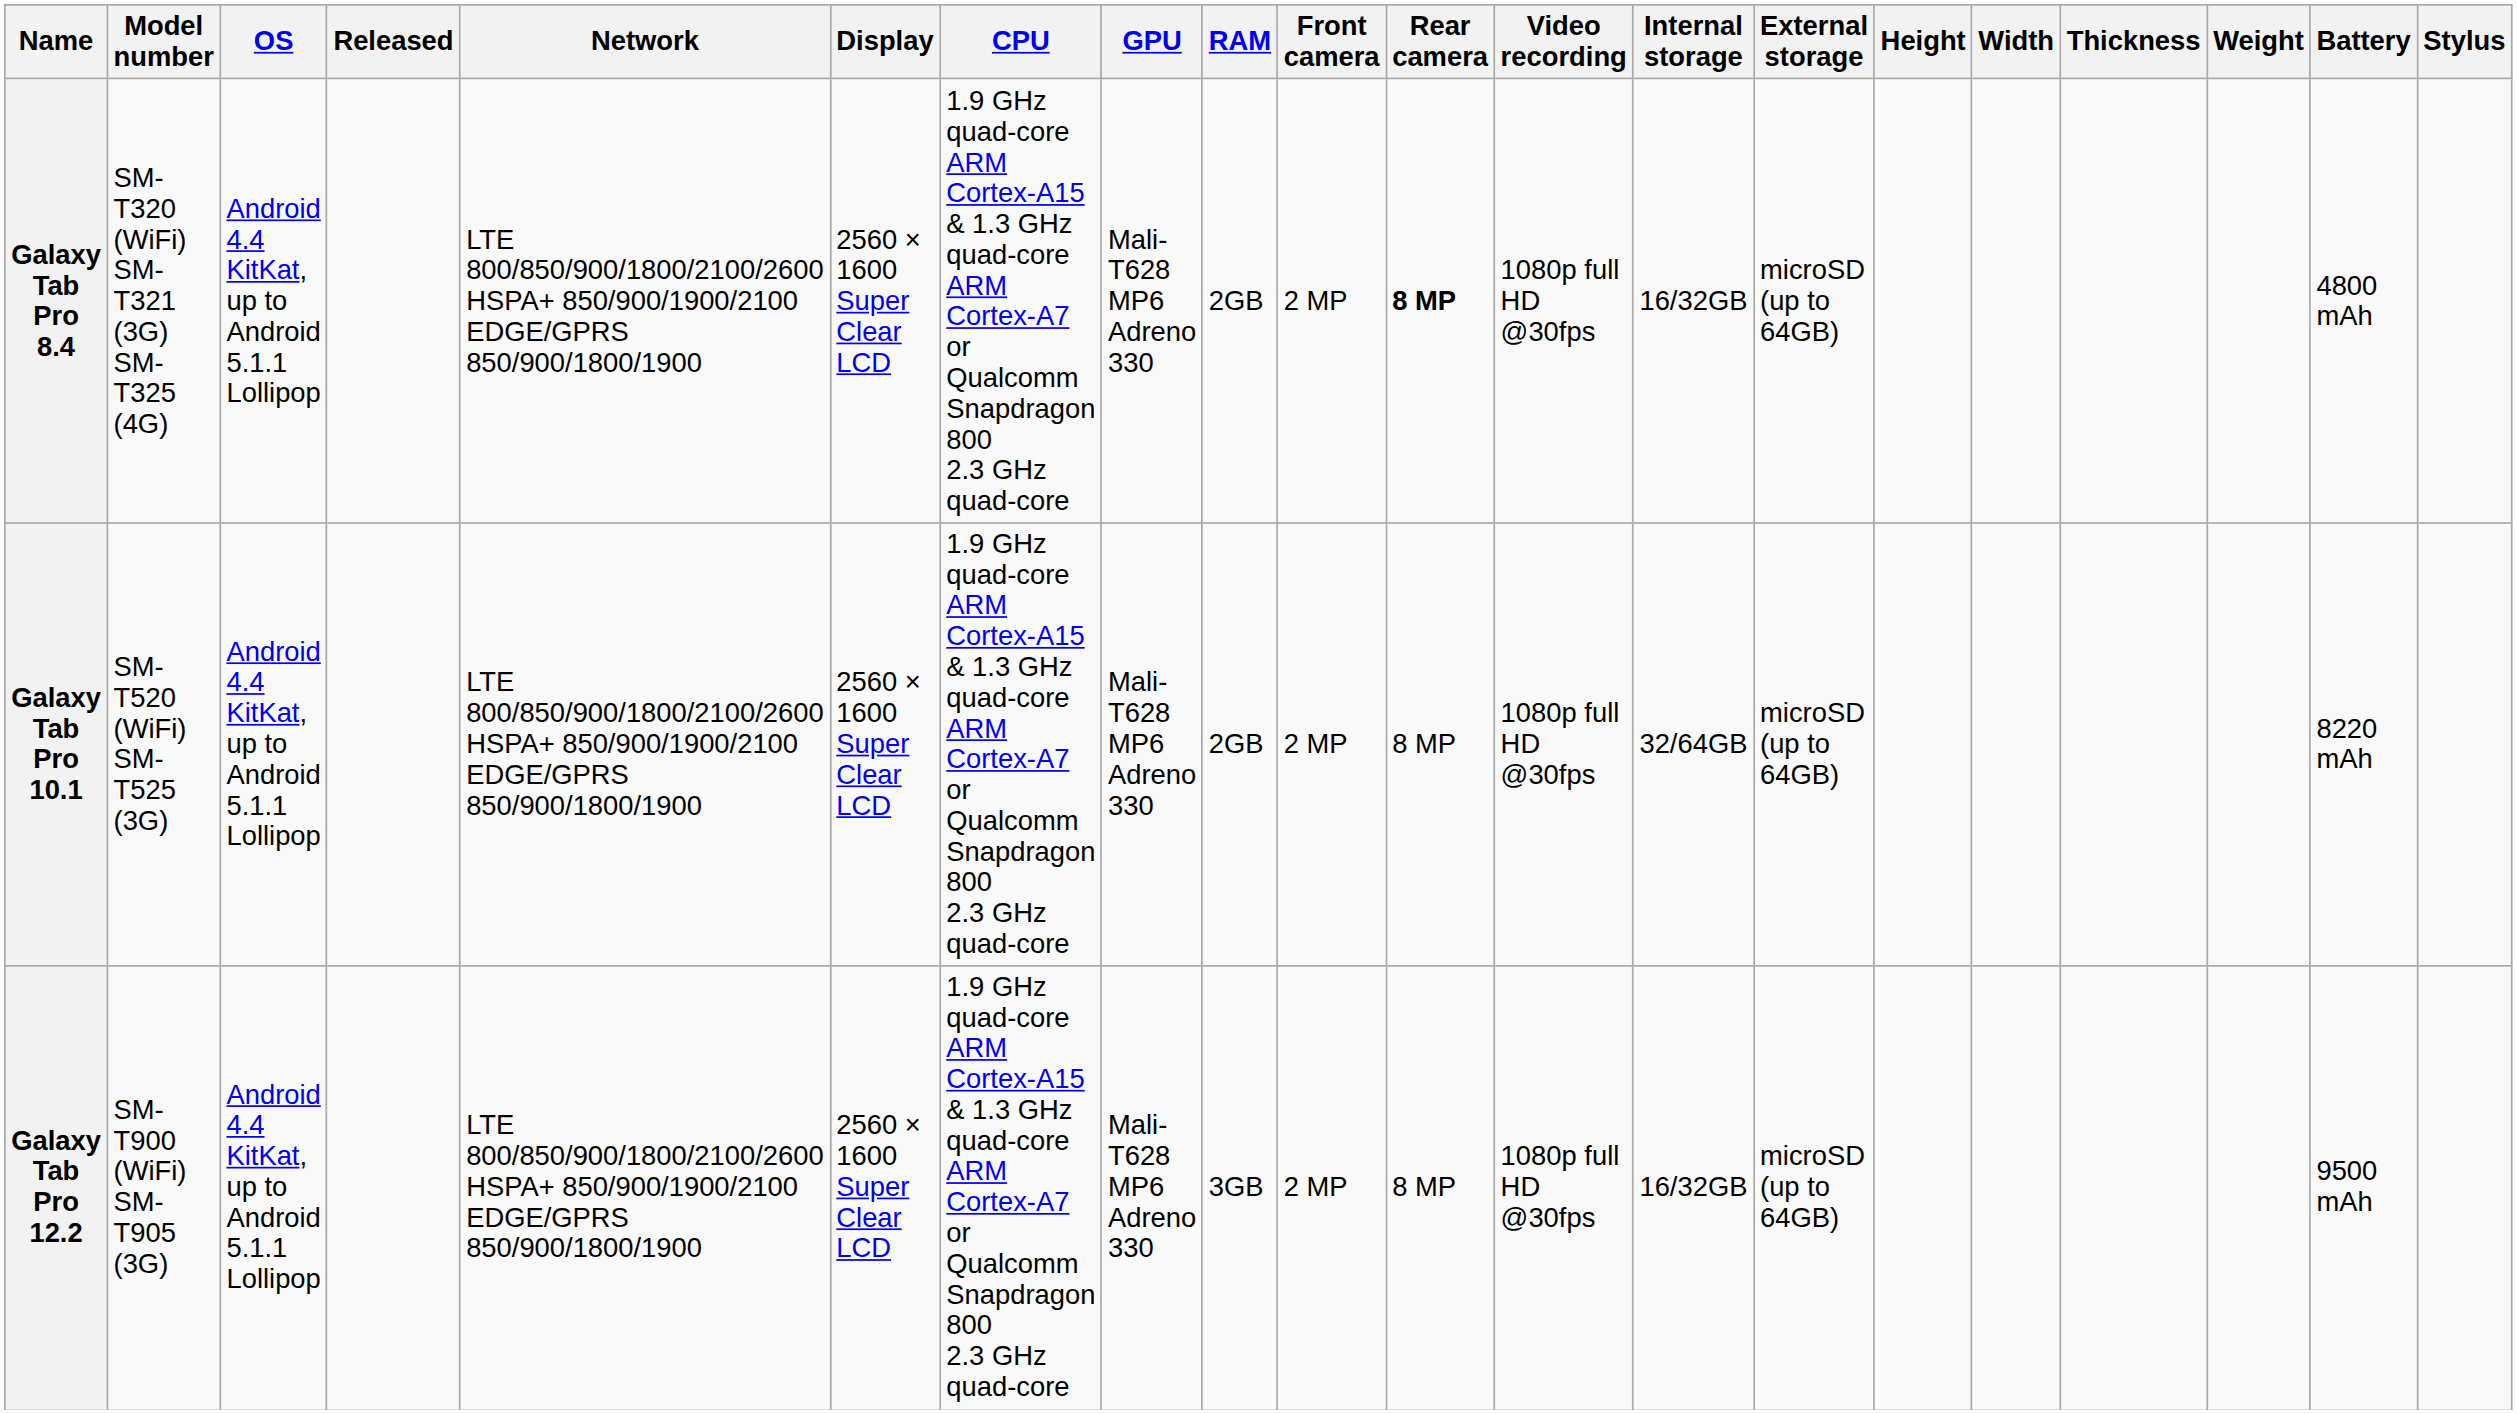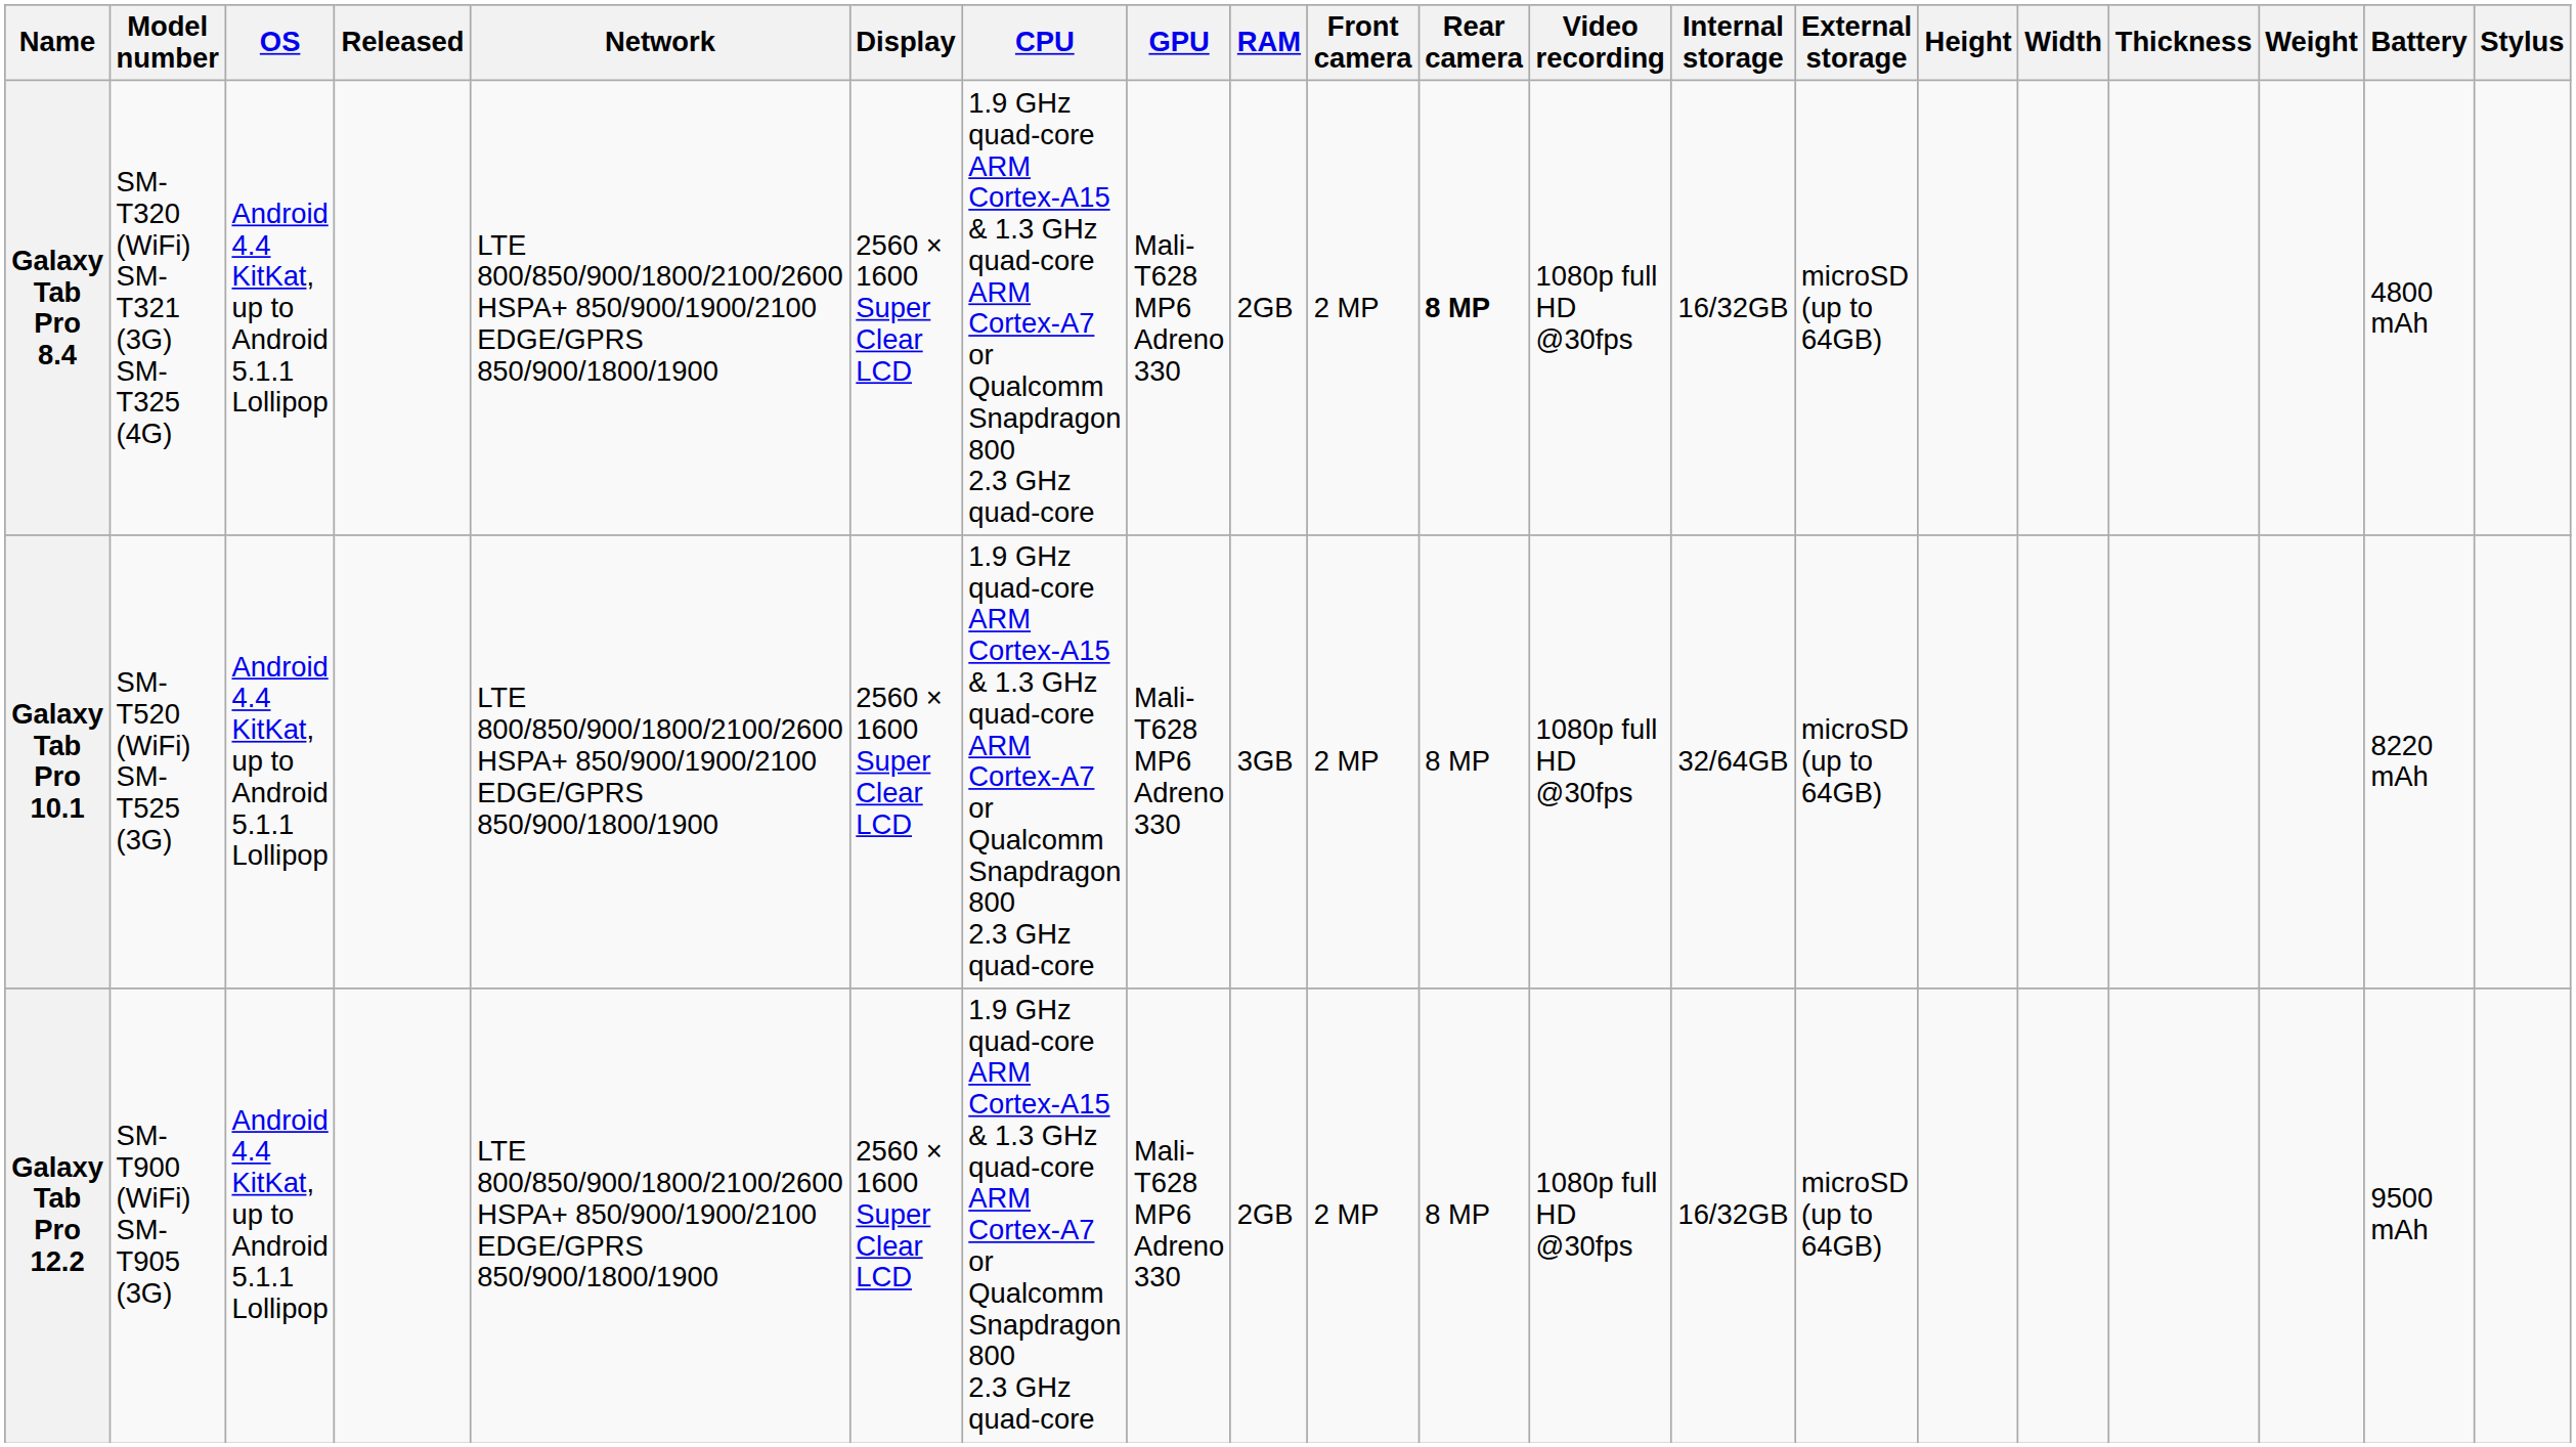Galaxy Tab Pro 10.1 | RAM: 2GB -> 3GB
Galaxy Tab Pro 12.2 | RAM: 3GB -> 2GB
